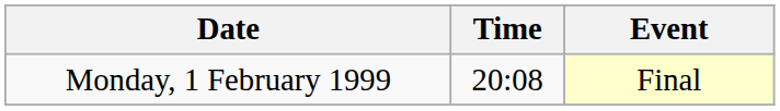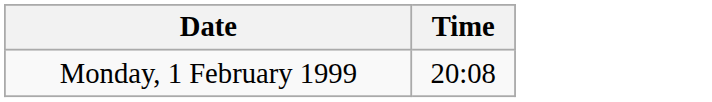- column: Event | Final
